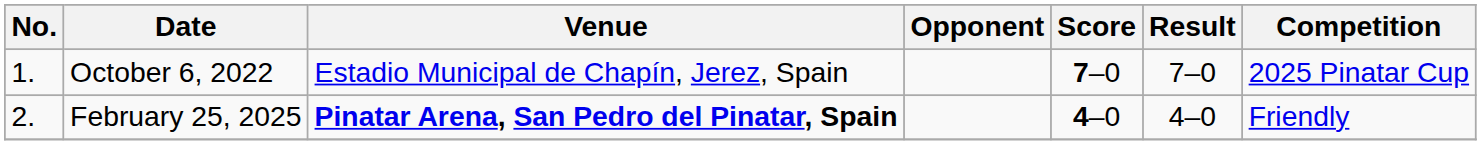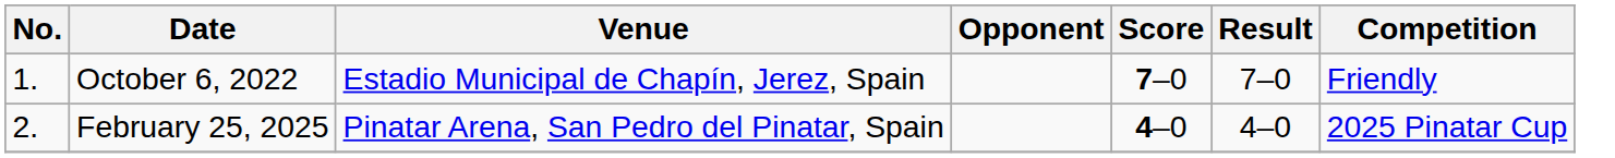October 6, 2022 | Competition: 2025 Pinatar Cup -> Friendly
February 25, 2025 | Venue: bold -> normal
February 25, 2025 | Competition: Friendly -> 2025 Pinatar Cup
